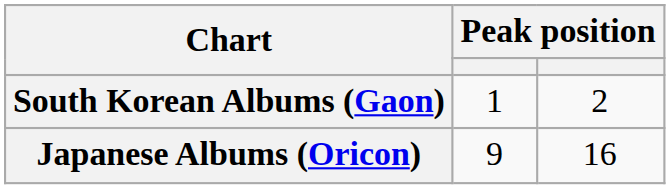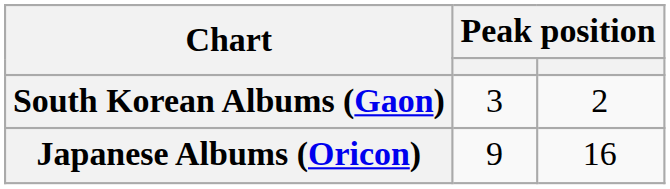South Korean Albums (Gaon) | column 2: 1 -> 3
